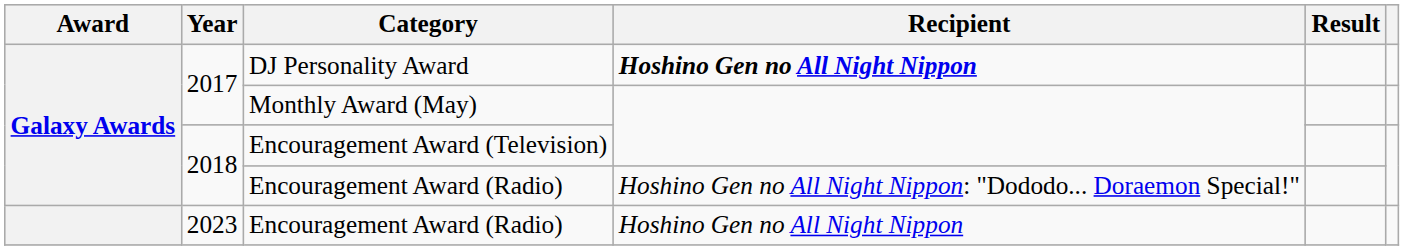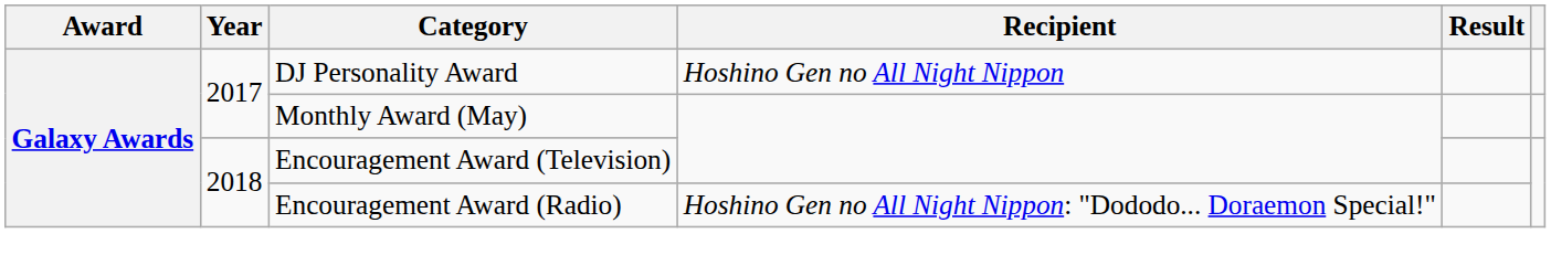DJ Personality Award | Recipient: bold -> normal
- row: 2023 | Encouragement Award (Radio) | Hoshino Gen no All Night Nippon
